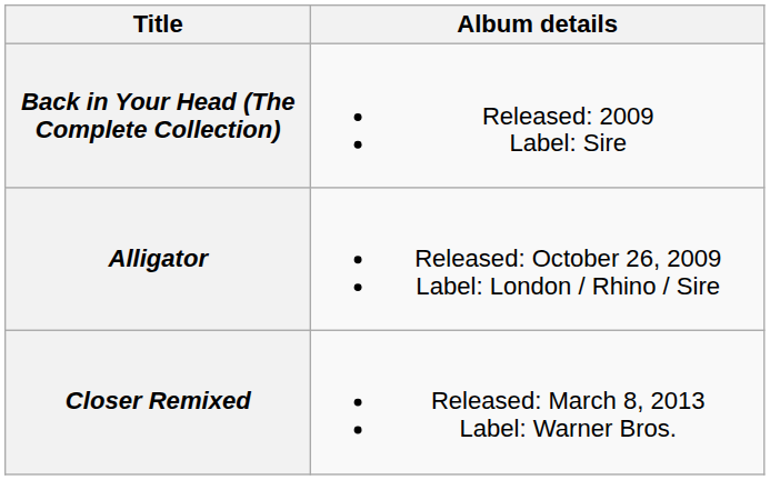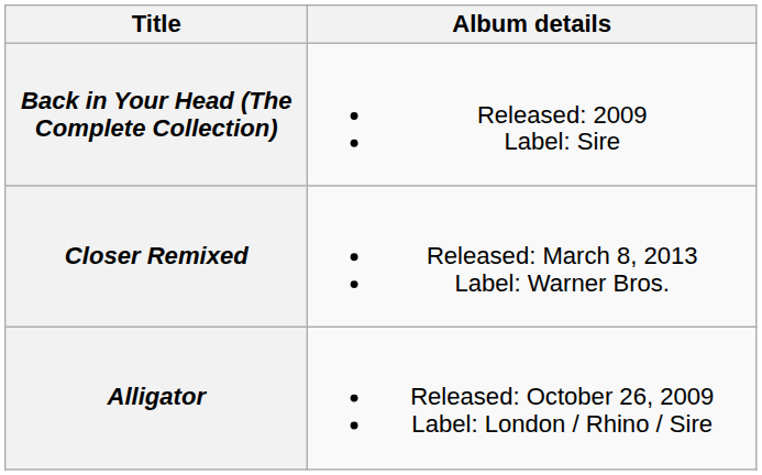rows swapped: Alligator <-> Closer Remixed
